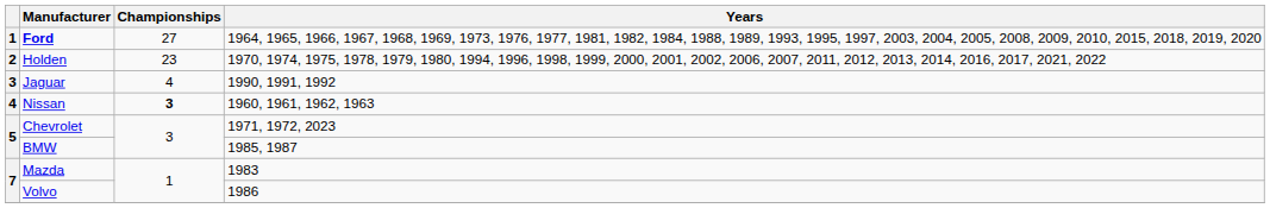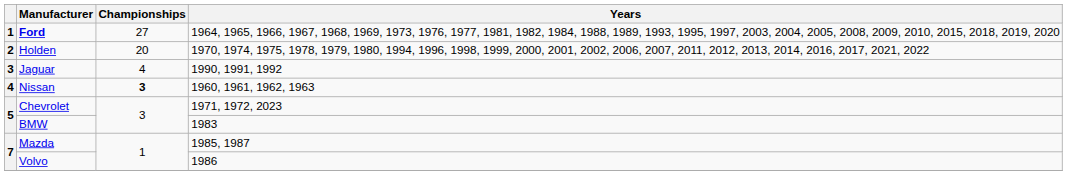Holden | Championships: 23 -> 20
BMW | Years: 1985, 1987 -> 1983
Mazda | Years: 1983 -> 1985, 1987
